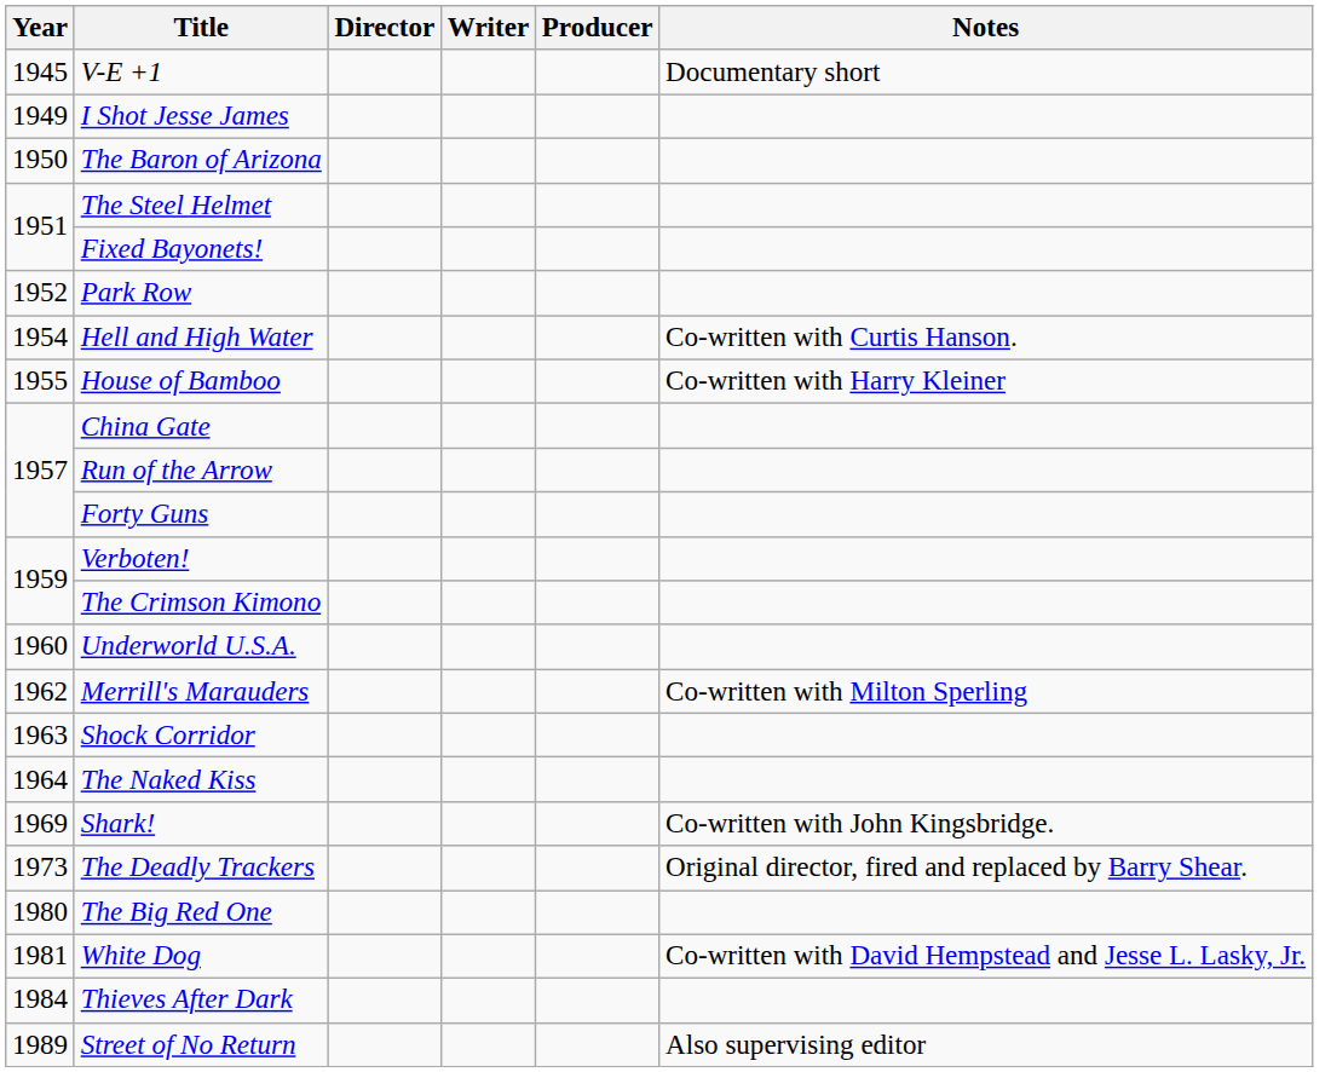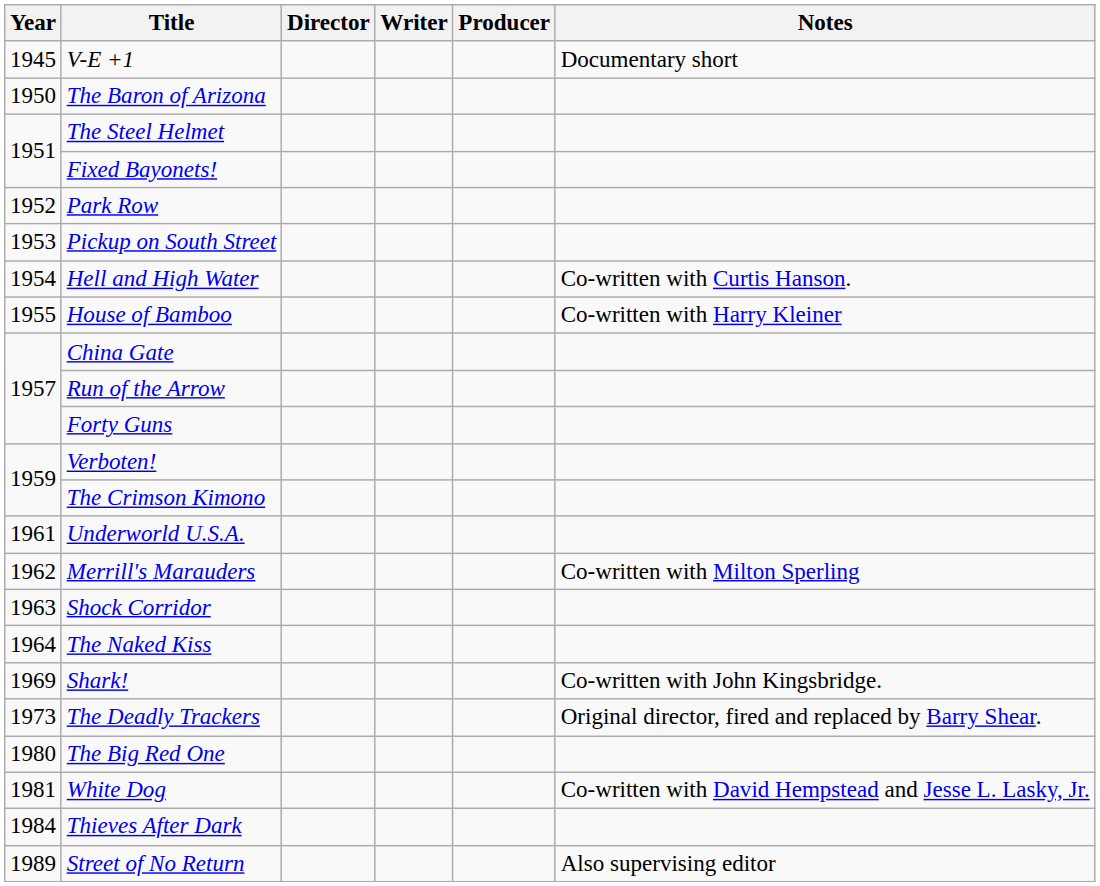- row: 1949 | I Shot Jesse James
+ row: 1953 | Pickup on South Street
Underworld U.S.A. | Year: 1960 -> 1961
